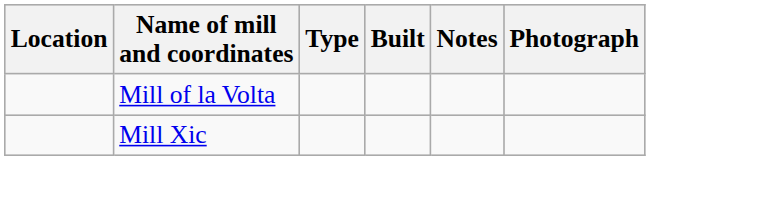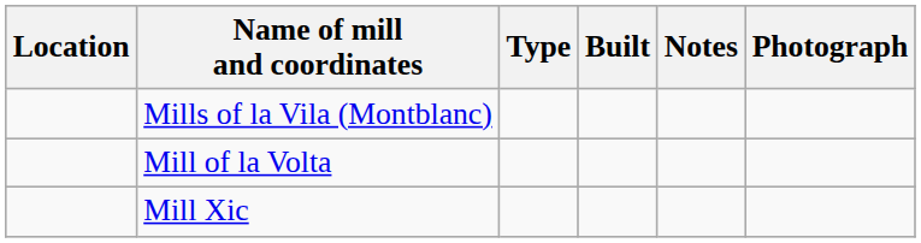+ row: Mills of la Vila (Montblanc)
